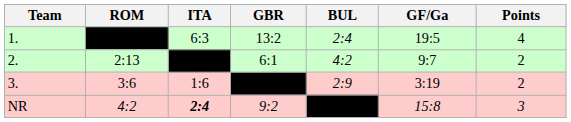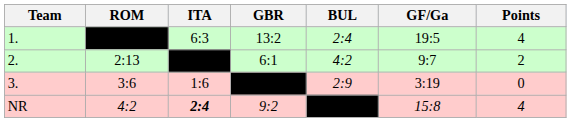3. | Points: 2 -> 0
NR | Points: 3 -> 4
